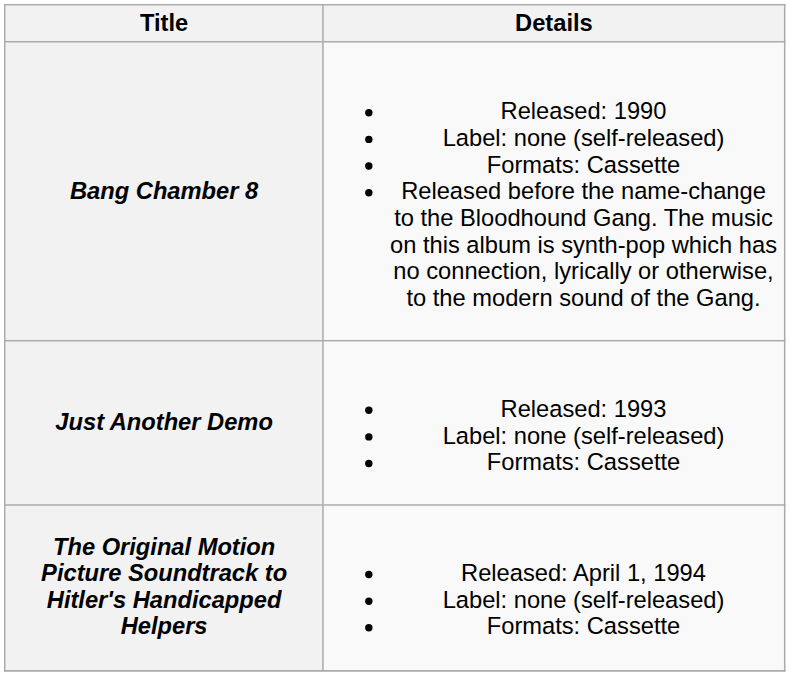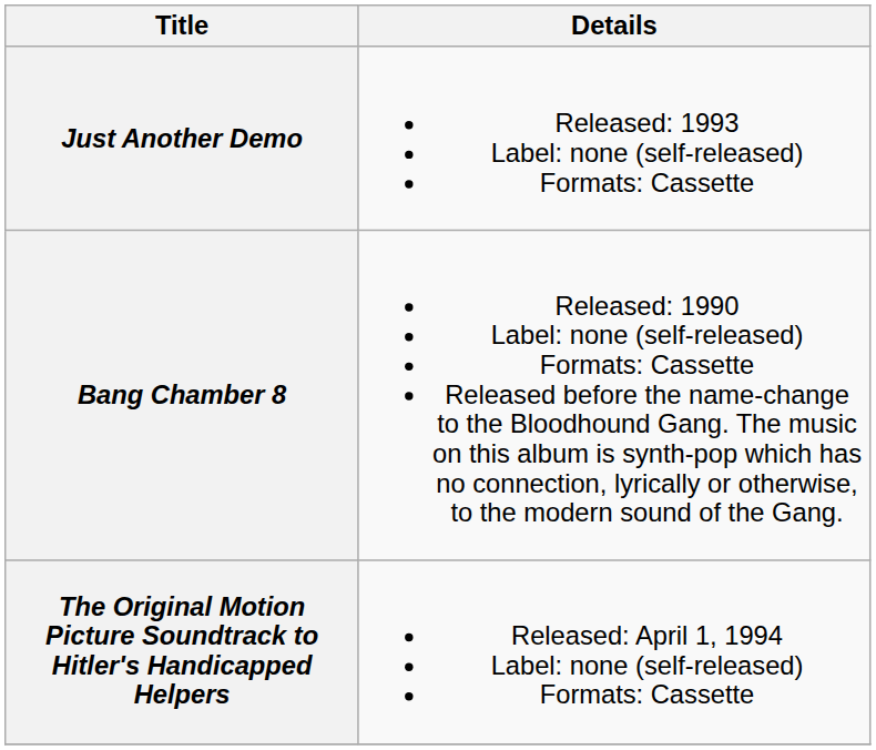rows swapped: Bang Chamber 8 <-> Just Another Demo
